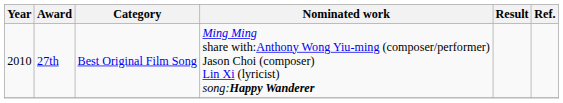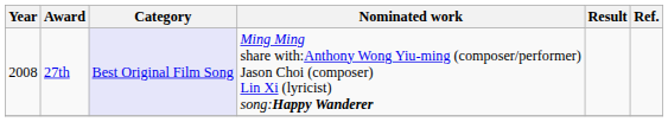27th | Year: 2010 -> 2008
27th | Category: no background -> lavender background
